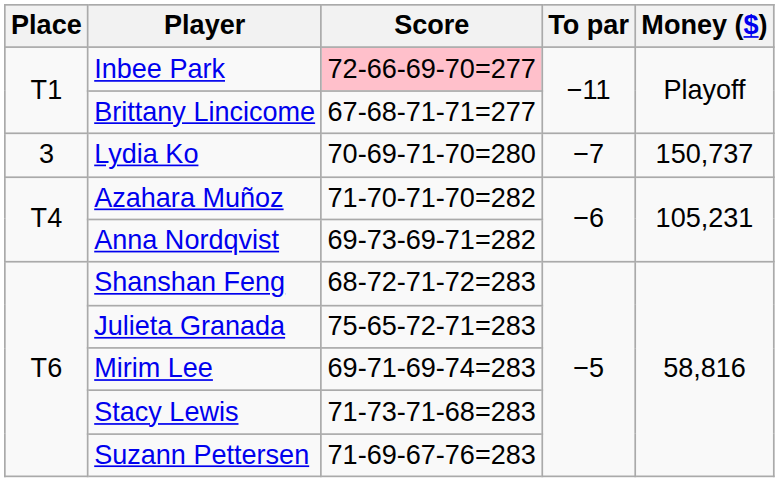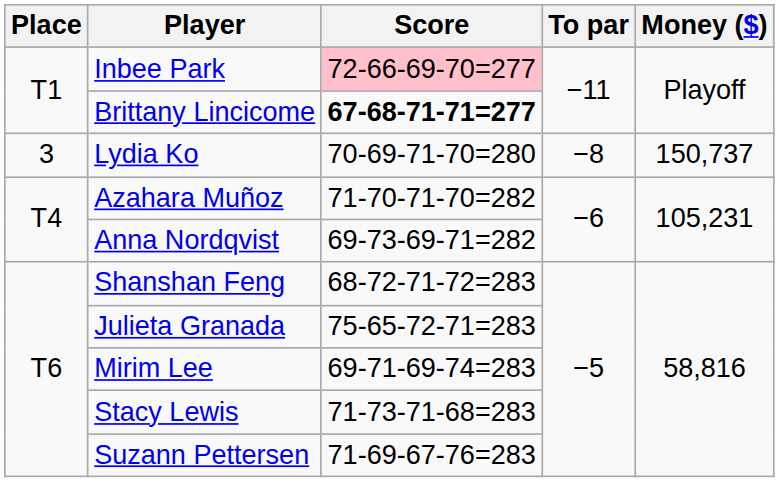Brittany Lincicome | Score: normal -> bold
Lydia Ko | To par: −7 -> −8
